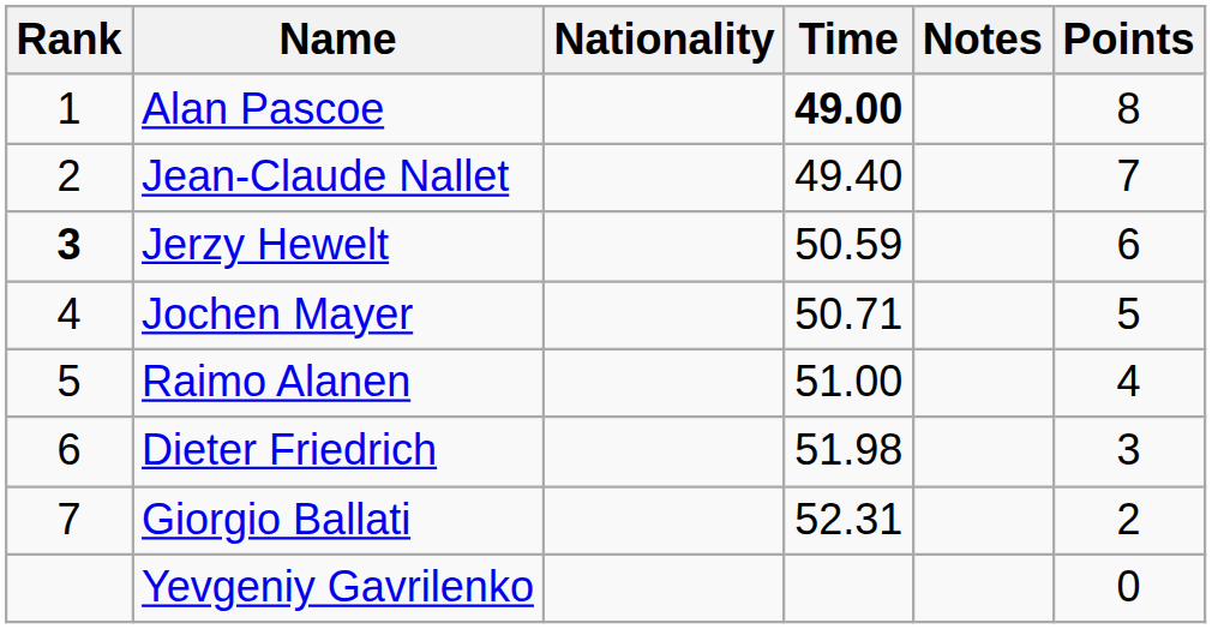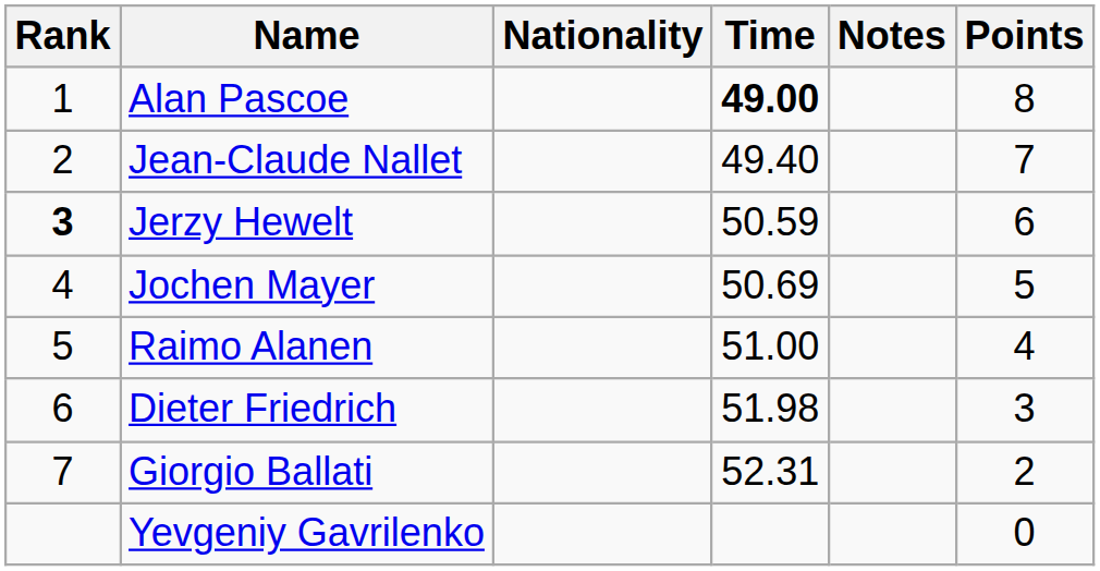Jochen Mayer | Time: 50.71 -> 50.69
